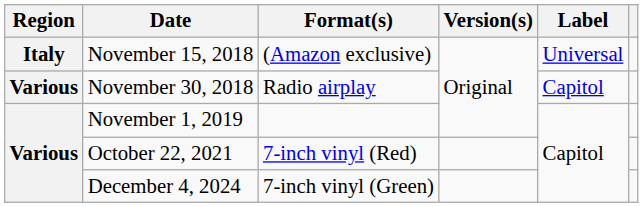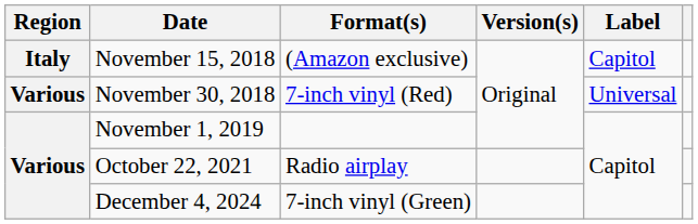November 15, 2018 | Label: Universal -> Capitol
November 30, 2018 | Format(s): Radio airplay -> 7-inch vinyl (Red)
November 30, 2018 | Label: Capitol -> Universal
October 22, 2021 | Format(s): 7-inch vinyl (Red) -> Radio airplay
